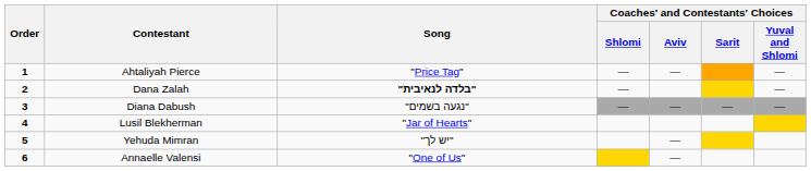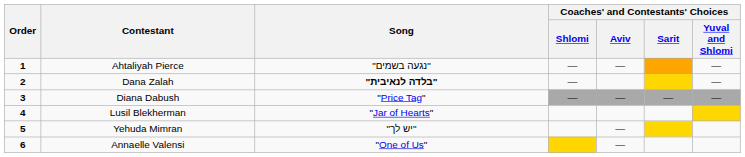Ahtaliyah Pierce | Song: "Price Tag" -> "נגעה בשמים"
Diana Dabush | Song: "נגעה בשמים" -> "Price Tag"
